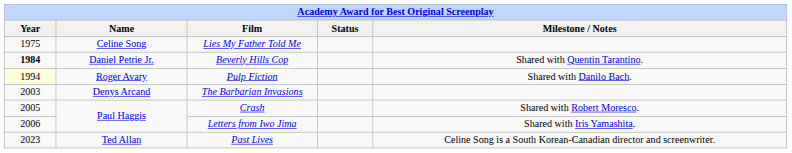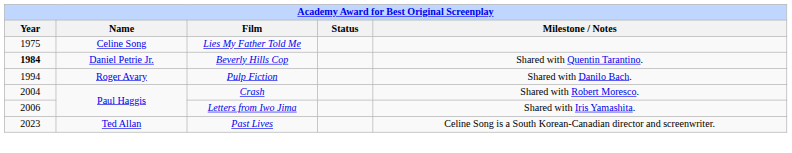Pulp Fiction | Year: lightyellow background -> no background
- row: 2003 | Denys Arcand | The Barbarian Invasions
Crash | Year: 2005 -> 2004
